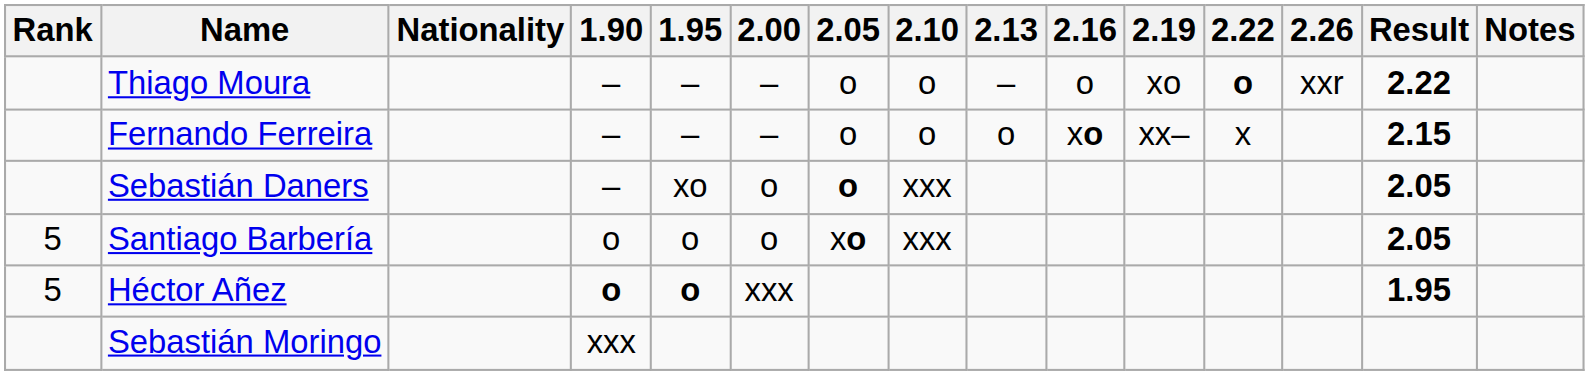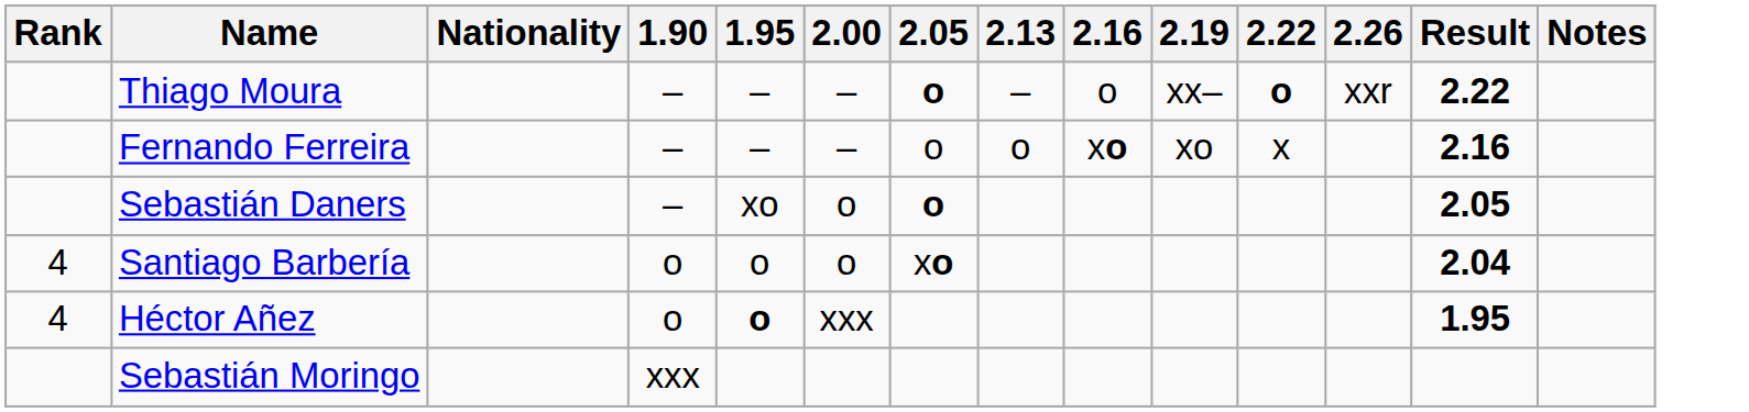- column: 2.10 | o | o | xxx | xxx
Thiago Moura | 2.05: normal -> bold
Thiago Moura | 2.19: xo -> xx–
Fernando Ferreira | 2.19: xx– -> xo
Fernando Ferreira | Result: 2.15 -> 2.16
Santiago Barbería | Rank: 5 -> 4
Santiago Barbería | Result: 2.05 -> 2.04
Héctor Añez | Rank: 5 -> 4
Héctor Añez | 1.90: bold -> normal
